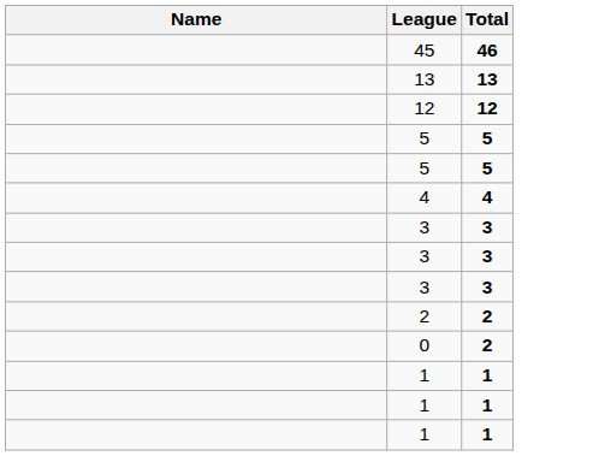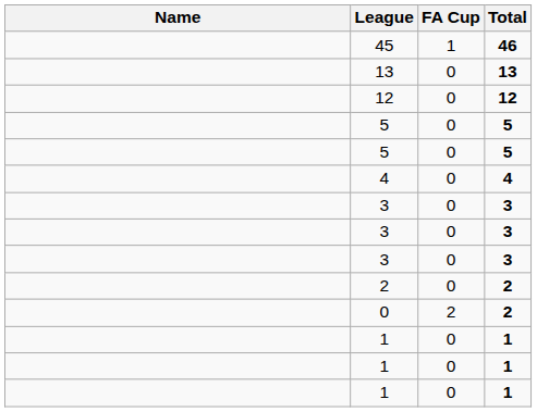+ column: FA Cup | 1 | 0 | 0 | 0 | 0 | 0 | 0 | 0 | 0 | 0 | 2 | 0 | 0 | 0
